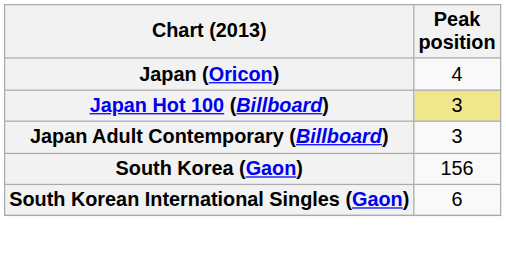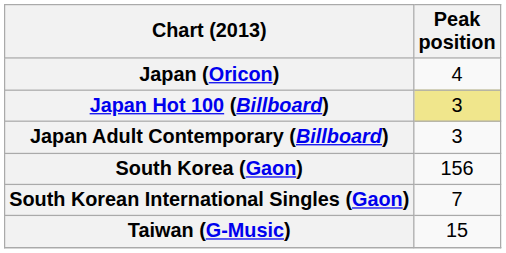South Korean International Singles (Gaon) | Peak position: 6 -> 7
+ row: Taiwan (G-Music) | 15
